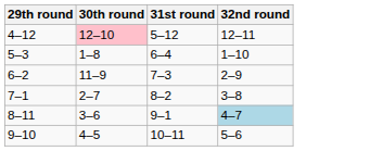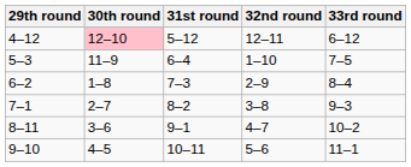+ column: 33rd round | 6–12 | 7–5 | 8–4 | 9–3 | 10–2 | 11–1
5–3 | 30th round: 1–8 -> 11–9
6–2 | 30th round: 11–9 -> 1–8
8–11 | 32nd round: lightblue background -> no background
